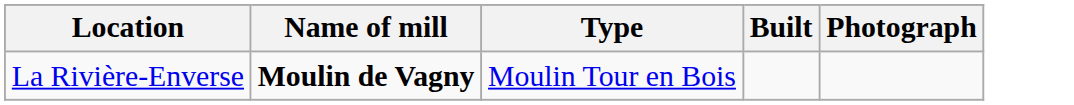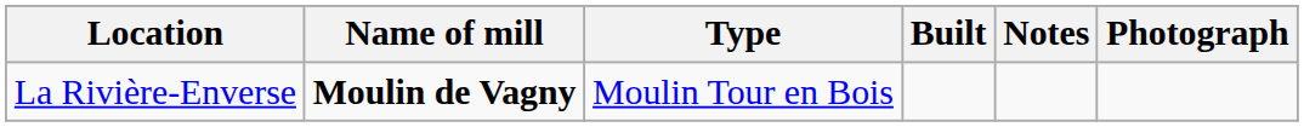+ column: Notes
